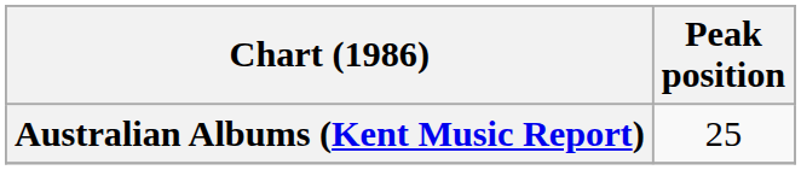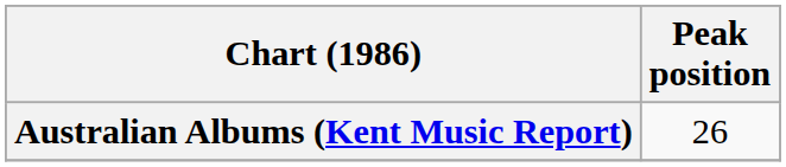Australian Albums (Kent Music Report) | Peak position: 25 -> 26
